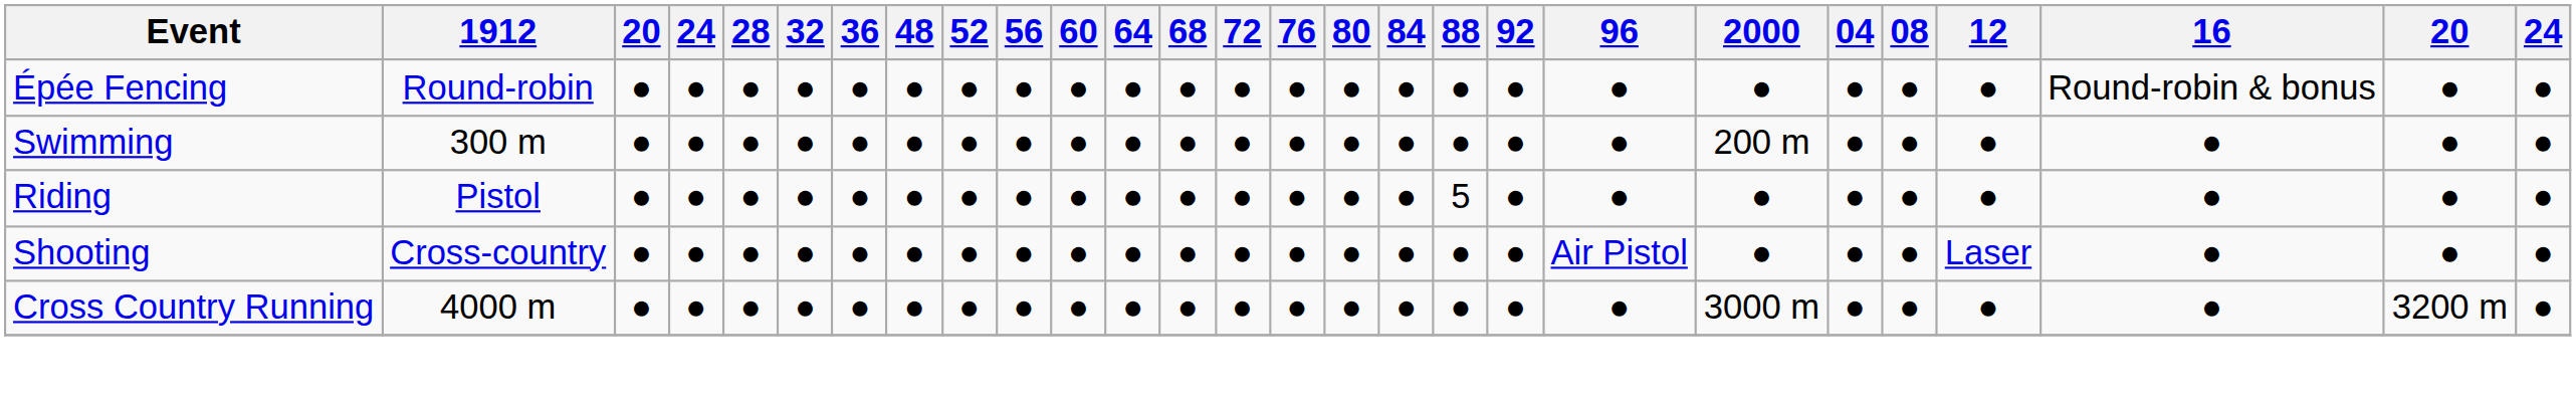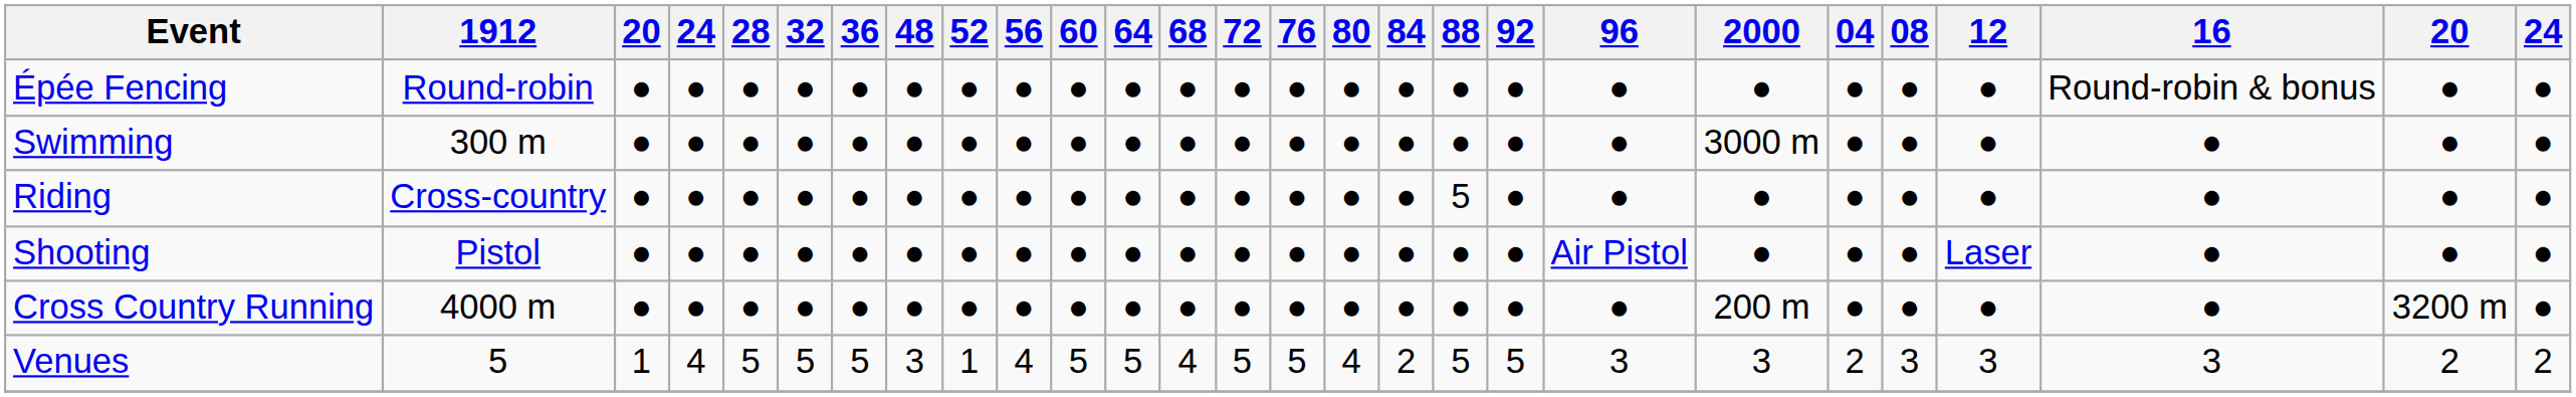Swimming | 2000: 200 m -> 3000 m
Riding | 1912: Pistol -> Cross-country
Shooting | 1912: Cross-country -> Pistol
Cross Country Running | 2000: 3000 m -> 200 m
+ row: Venues | 5 | 1 | 4 | 5 | 5 | 5 | 3 | 1 | 4 | 5 | 5 | 4 | 5 | 5 | 4 | 2 | 5 | 5 | 3 | 3 | 2 | 3 | 3 | 3 | 2 | 2
